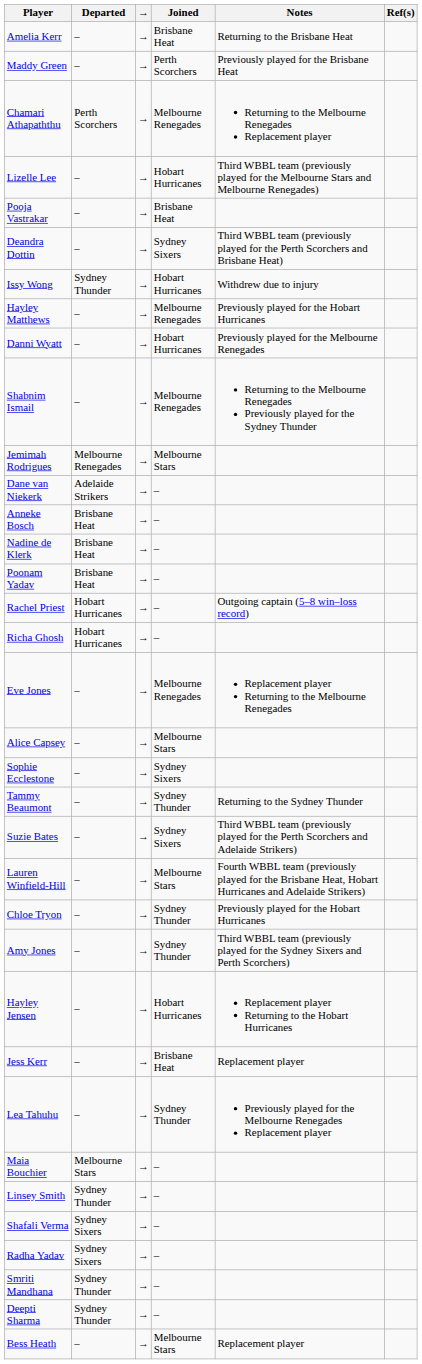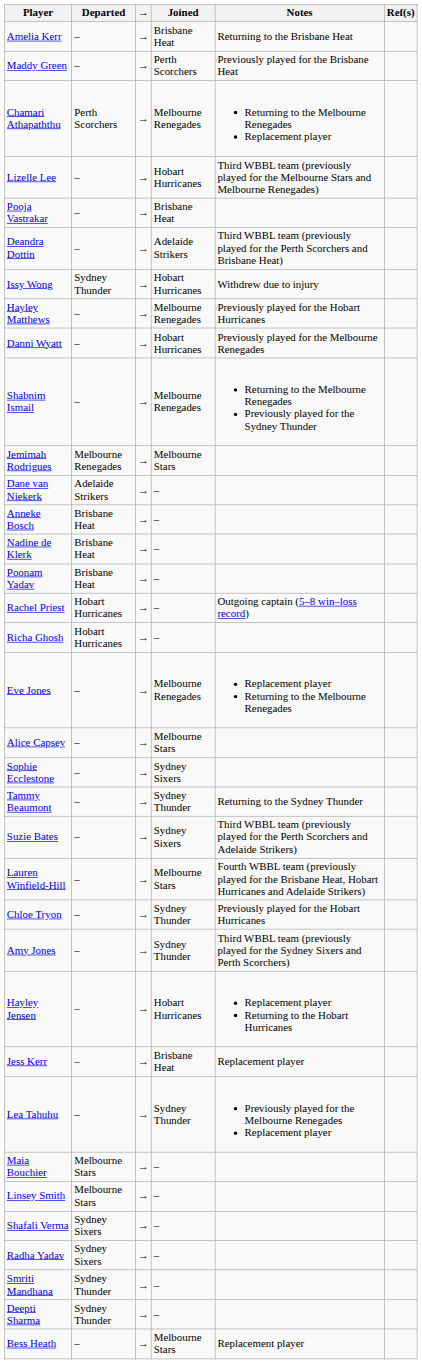Deandra Dottin | Joined: Sydney Sixers -> Adelaide Strikers
Linsey Smith | Departed: Sydney Thunder -> Melbourne Stars
